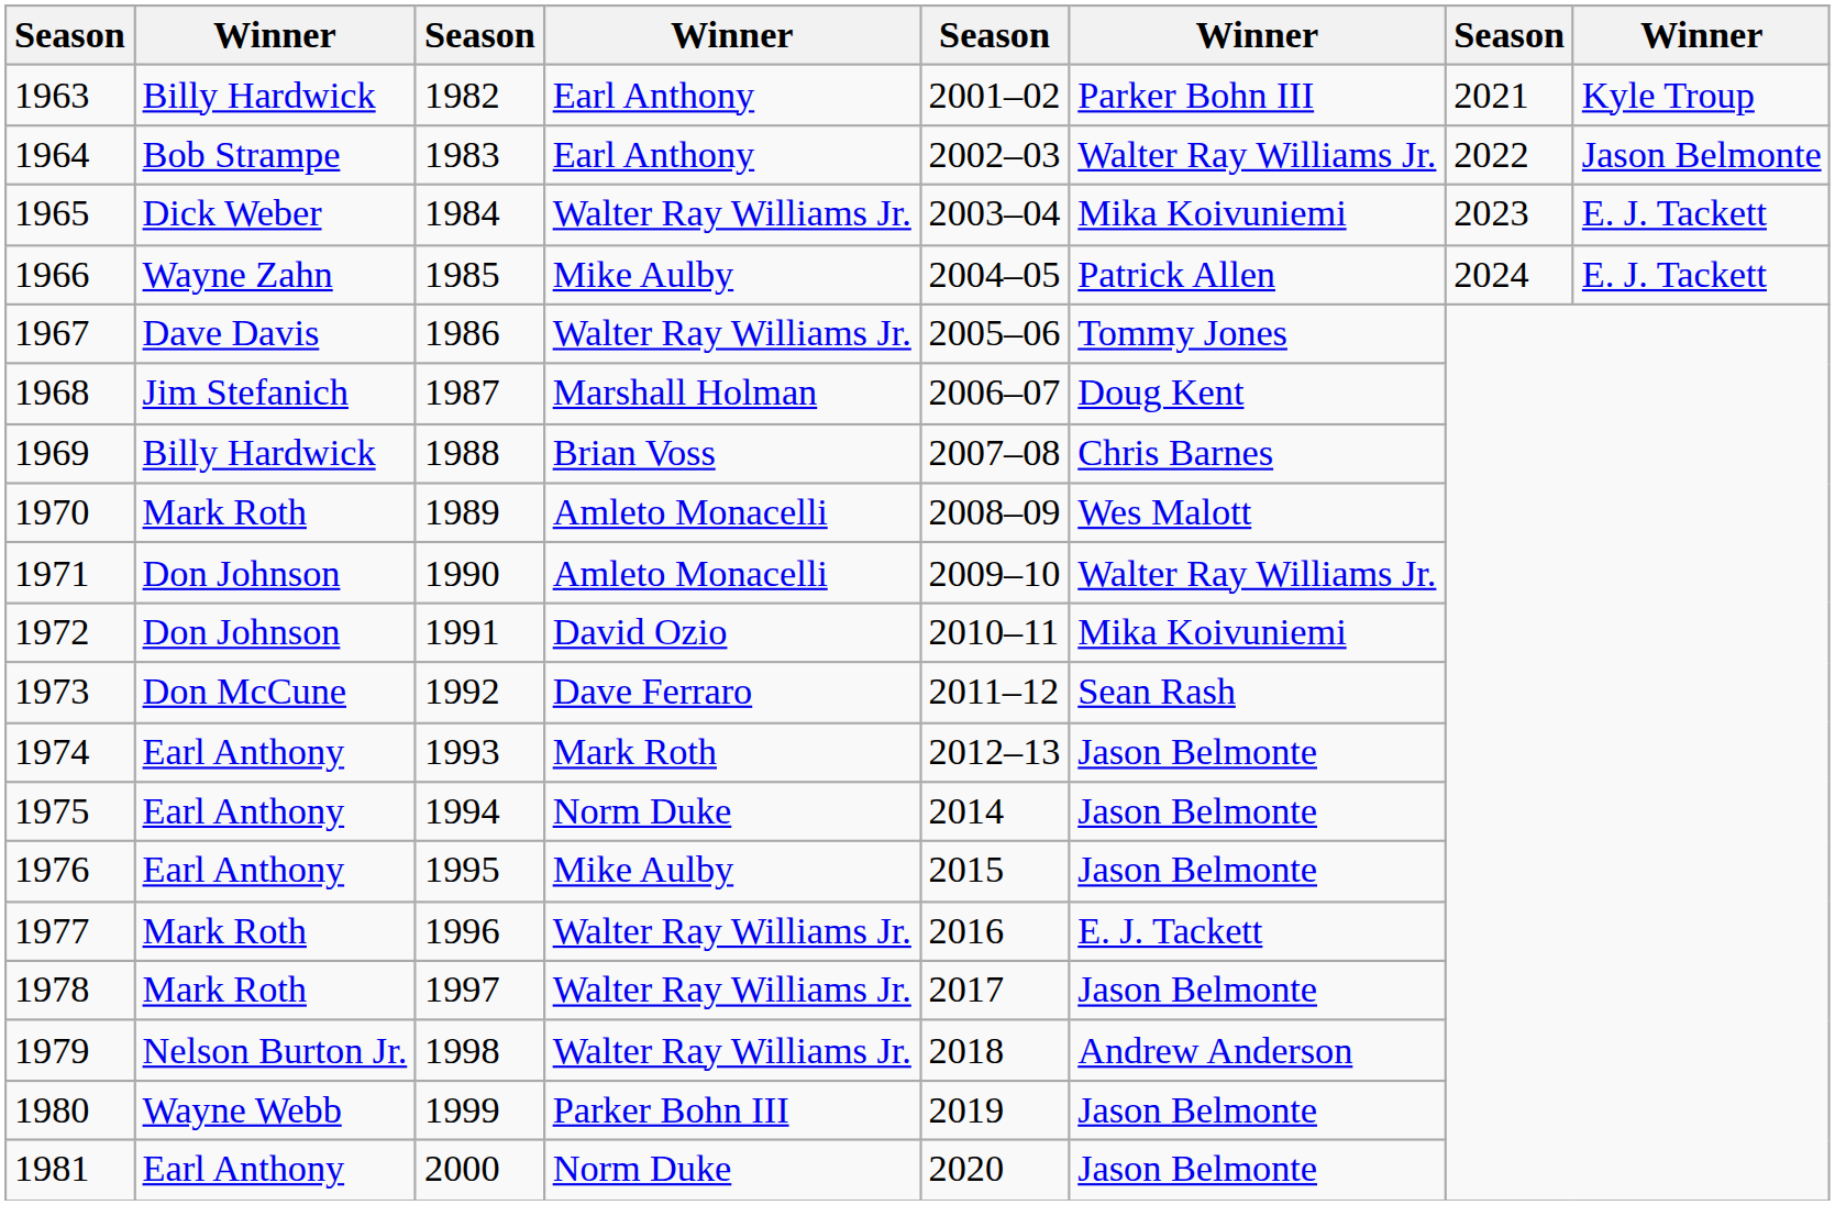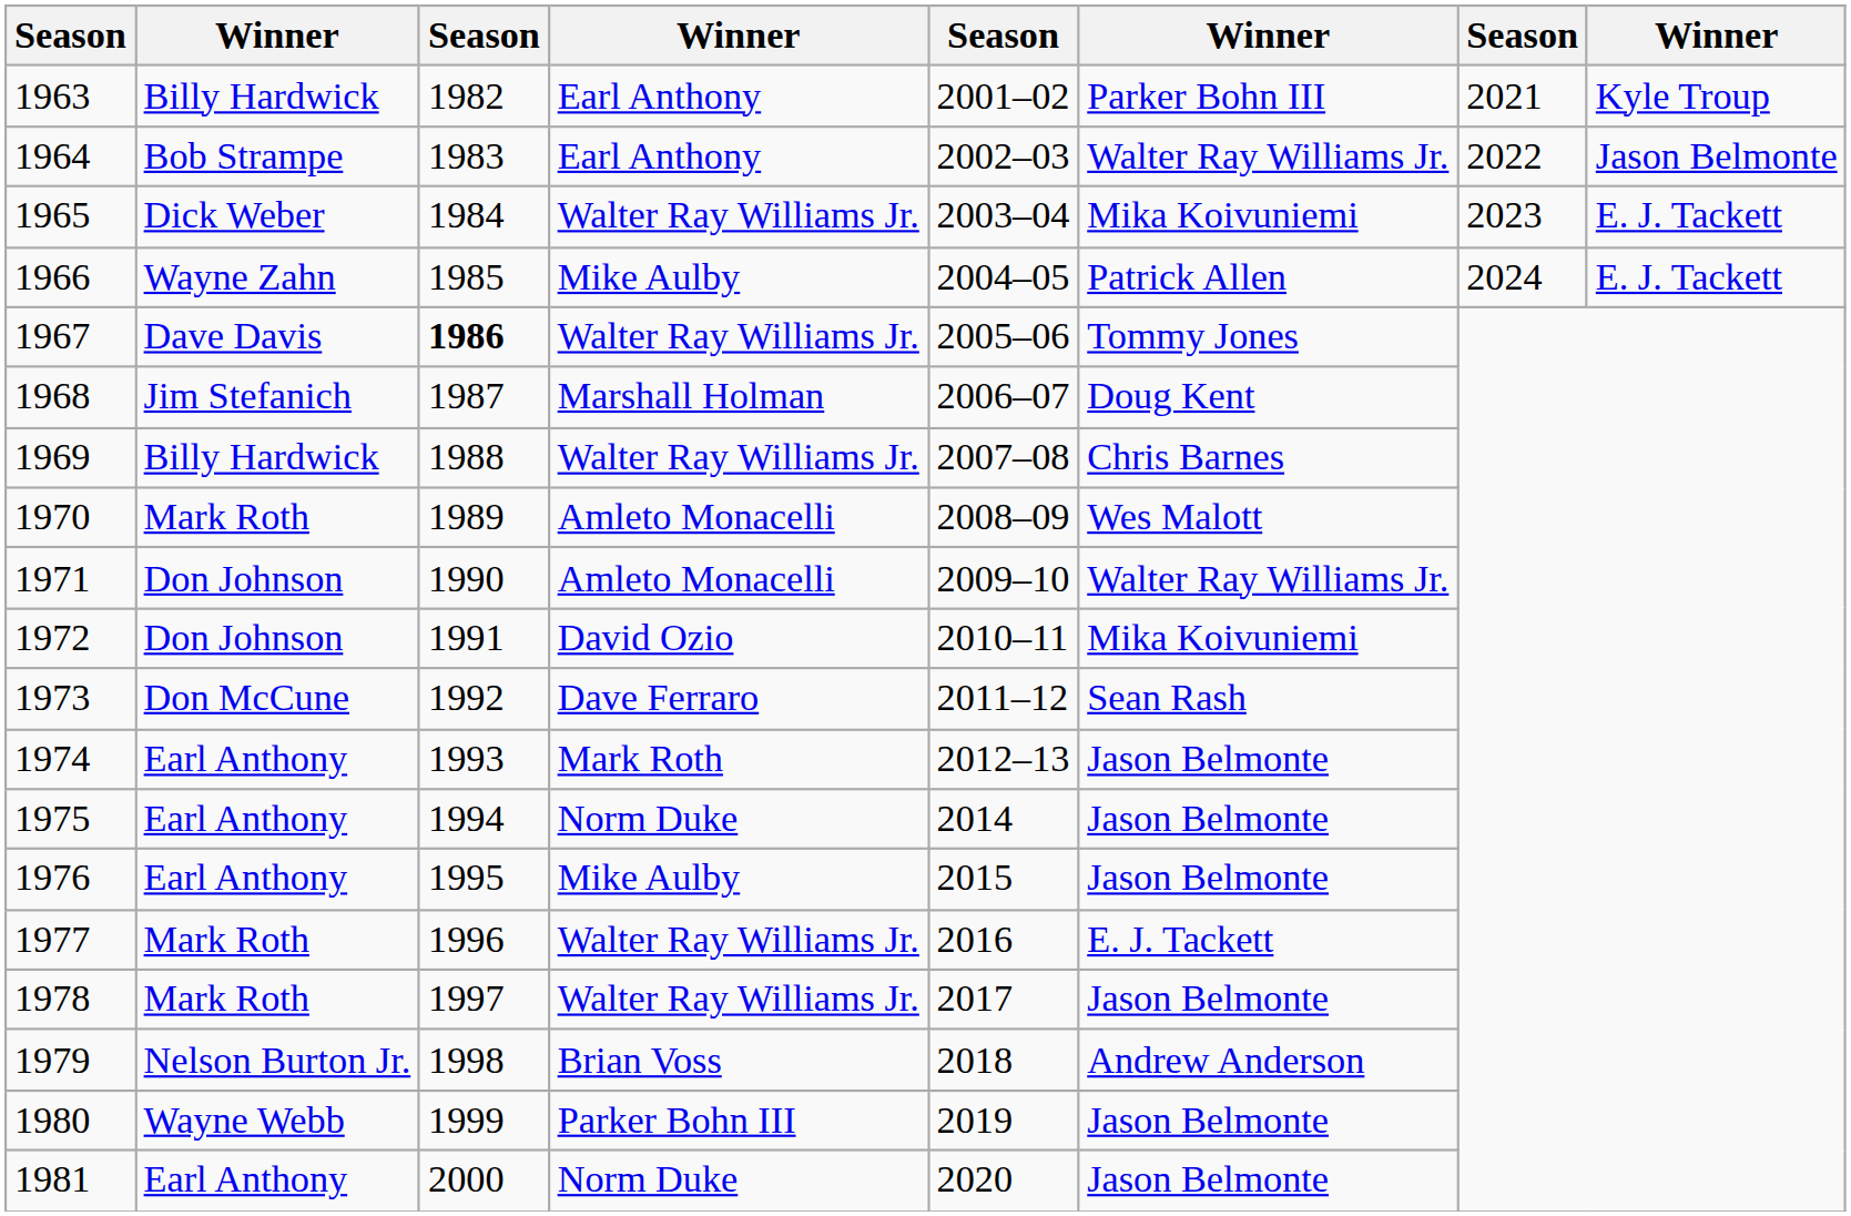1967 | column 3: normal -> bold
1969 | column 4: Brian Voss -> Walter Ray Williams Jr.
1979 | column 4: Walter Ray Williams Jr. -> Brian Voss
